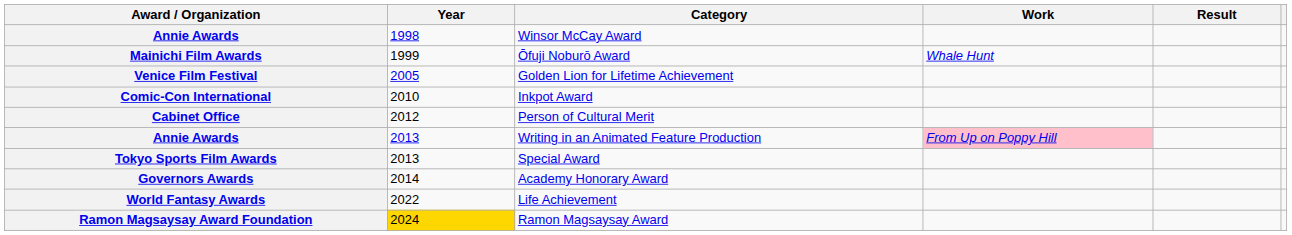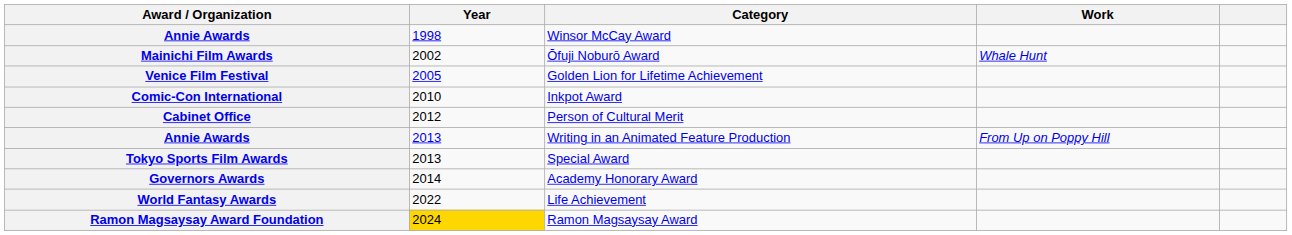- column: Result
Mainichi Film Awards | Year: 1999 -> 2002
Annie Awards / Writing in an Animated Feature Production | Work: pink background -> no background
